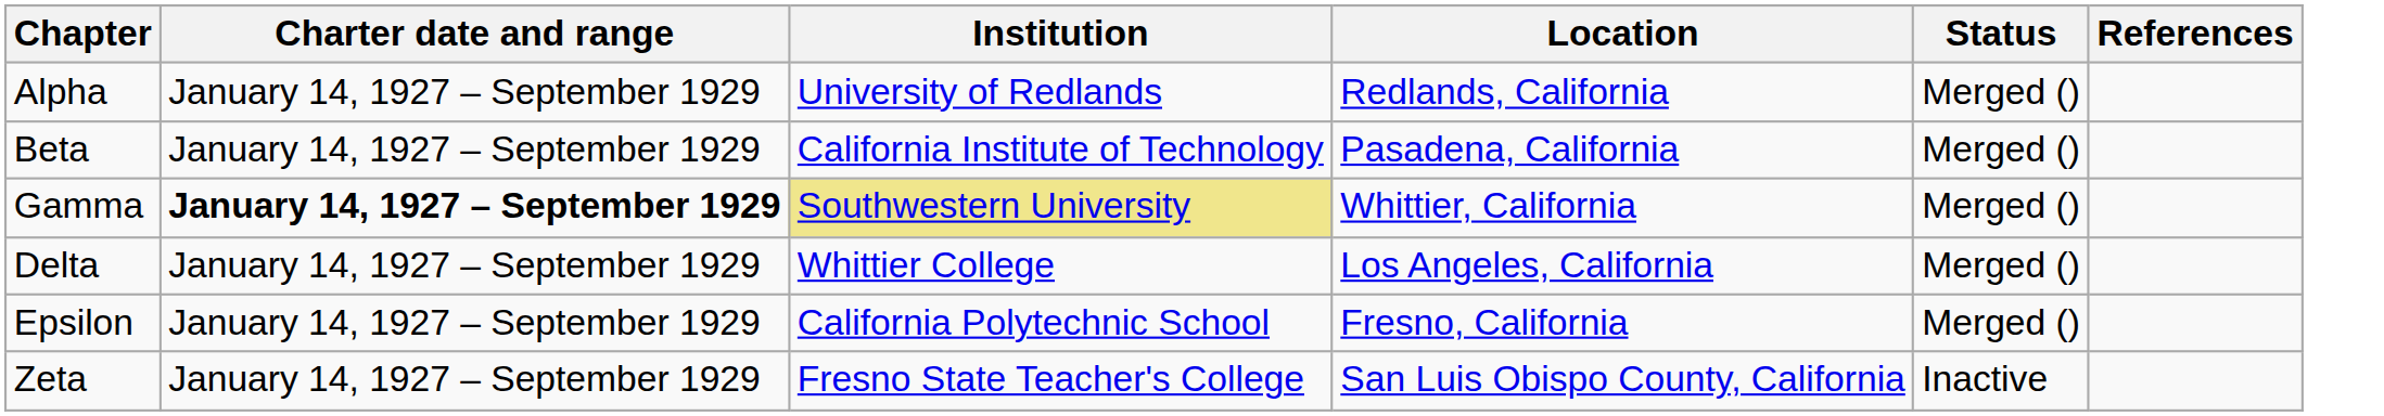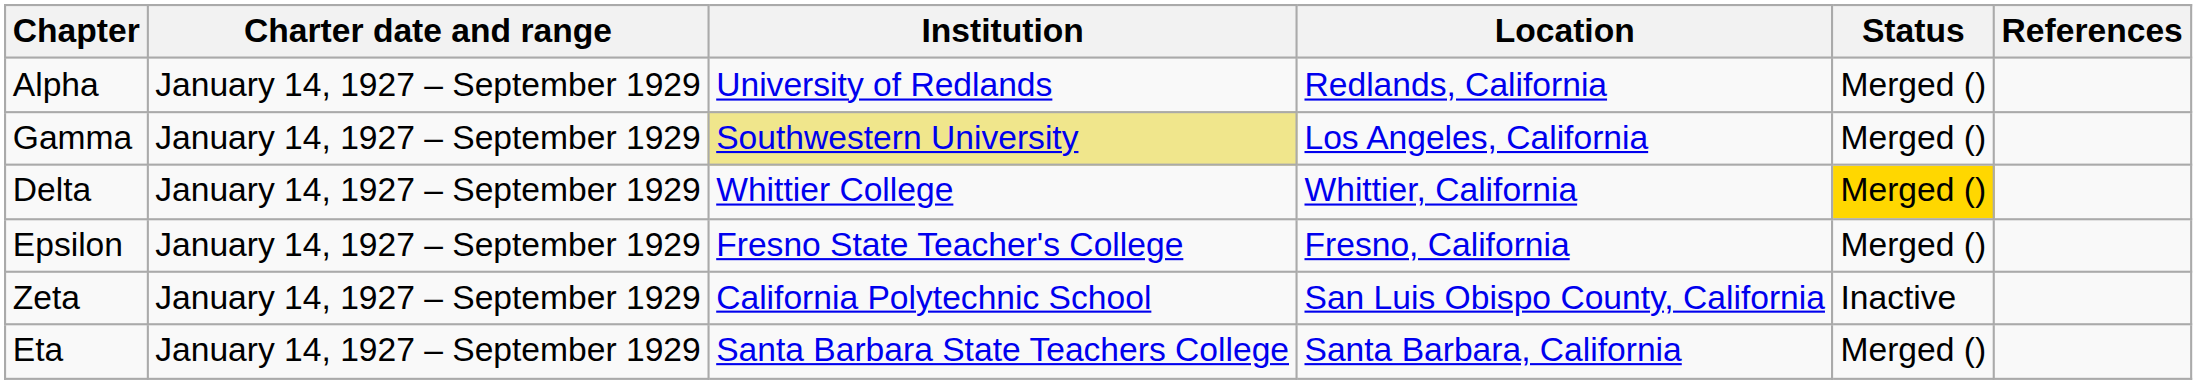- row: Beta | January 14, 1927 – September 1929 | California Institute of Technology | Pasadena, California | Merged ()
Gamma | Charter date and range: bold -> normal
Gamma | Location: Whittier, California -> Los Angeles, California
Delta | Location: Los Angeles, California -> Whittier, California
Delta | Status: no background -> gold background
Epsilon | Institution: California Polytechnic School -> Fresno State Teacher's College
Zeta | Institution: Fresno State Teacher's College -> California Polytechnic School
+ row: Eta | January 14, 1927 – September 1929 | Santa Barbara State Teachers College | Santa Barbara, California | Merged ()
